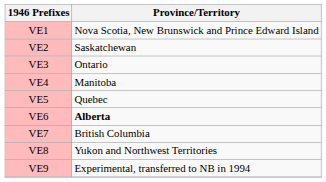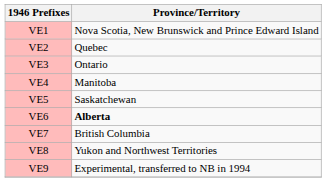VE2 | Province/Territory: Saskatchewan -> Quebec
VE5 | Province/Territory: Quebec -> Saskatchewan
